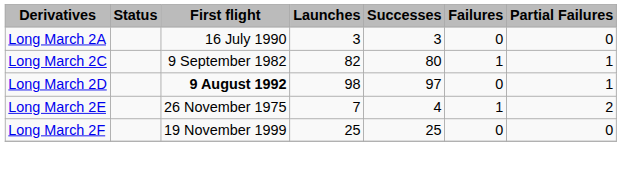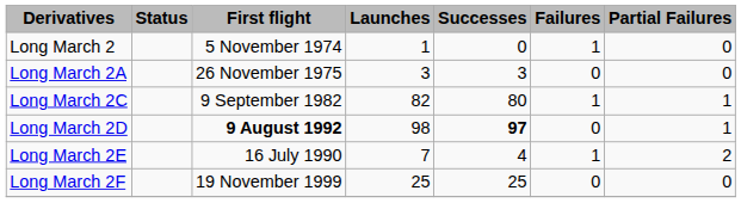+ row: Long March 2 | 5 November 1974 | 1 | 0 | 1 | 0
Long March 2A | First flight: 16 July 1990 -> 26 November 1975
Long March 2D | Successes: normal -> bold
Long March 2E | First flight: 26 November 1975 -> 16 July 1990
